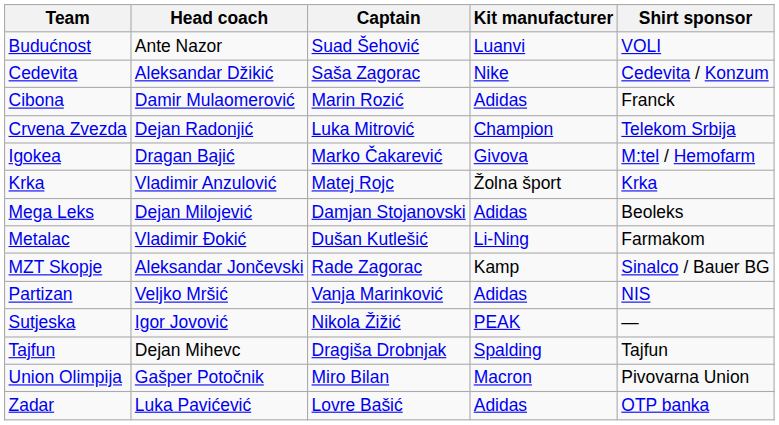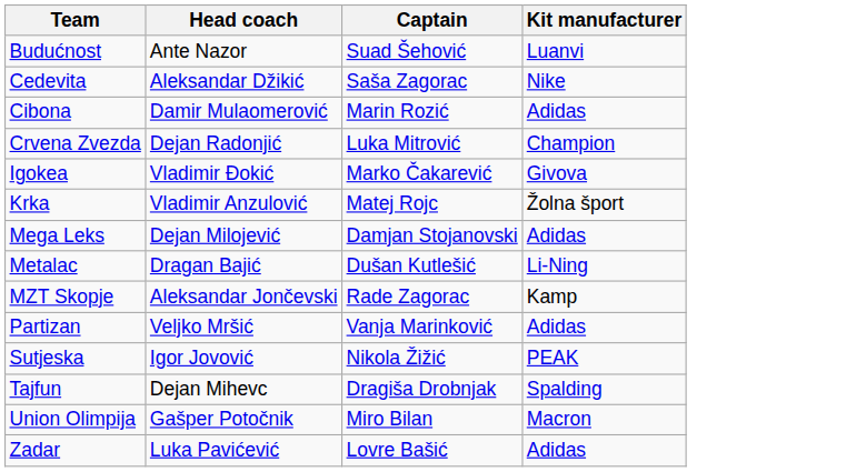- column: Shirt sponsor | VOLI | Cedevita / Konzum | Franck | Telekom Srbija | M:tel / Hemofarm | Krka | Beoleks | Farmakom | Sinalco / Bauer BG | NIS | — | Tajfun | Pivovarna Union | OTP banka
Igokea | Head coach: Dragan Bajić -> Vladimir Đokić
Metalac | Head coach: Vladimir Đokić -> Dragan Bajić
